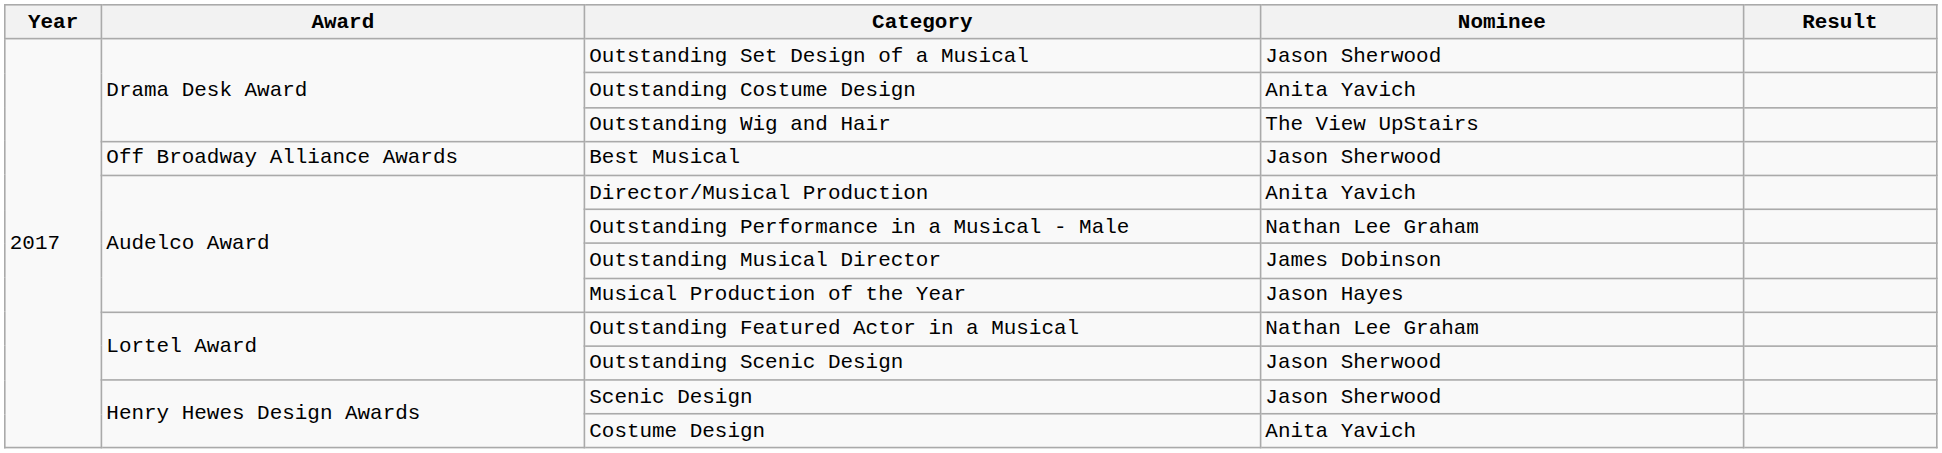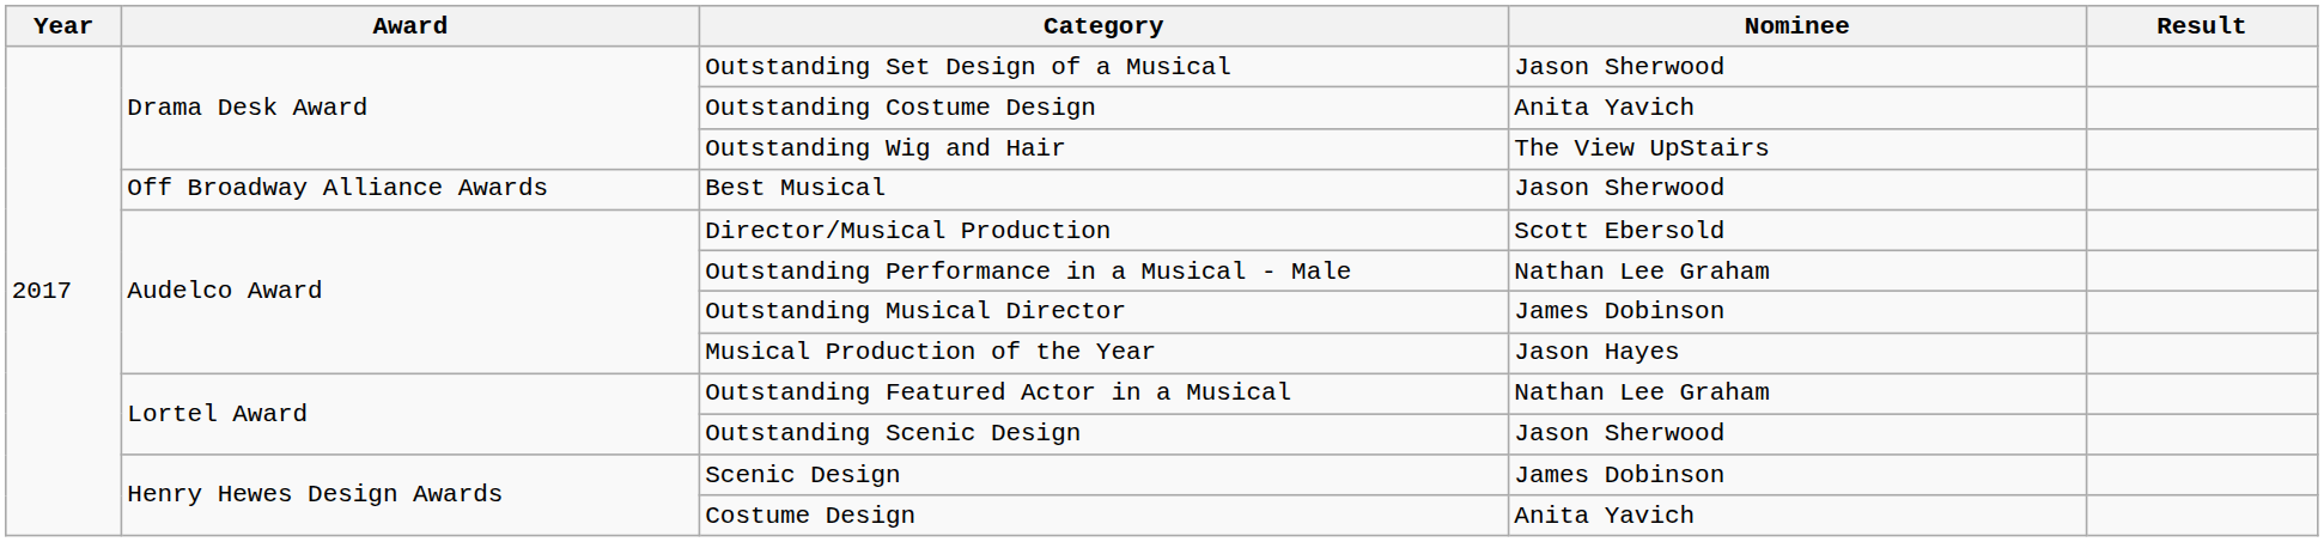Director/Musical Production | Nominee: Anita Yavich -> Scott Ebersold
Scenic Design | Nominee: Jason Sherwood -> James Dobinson
